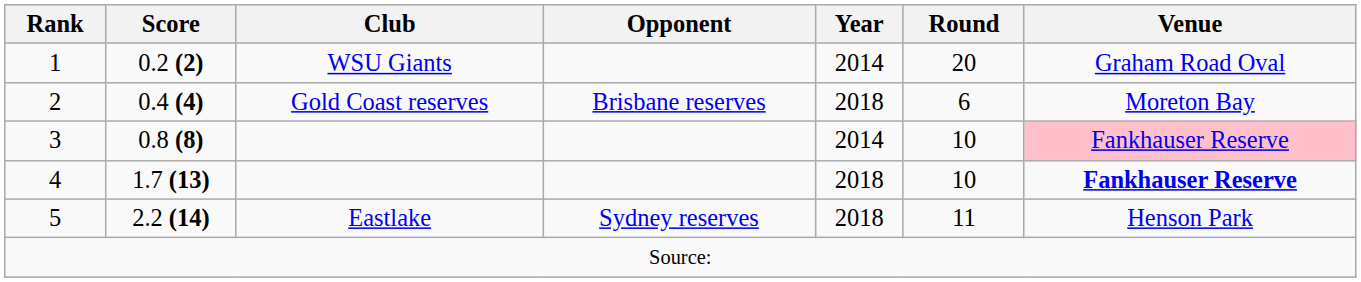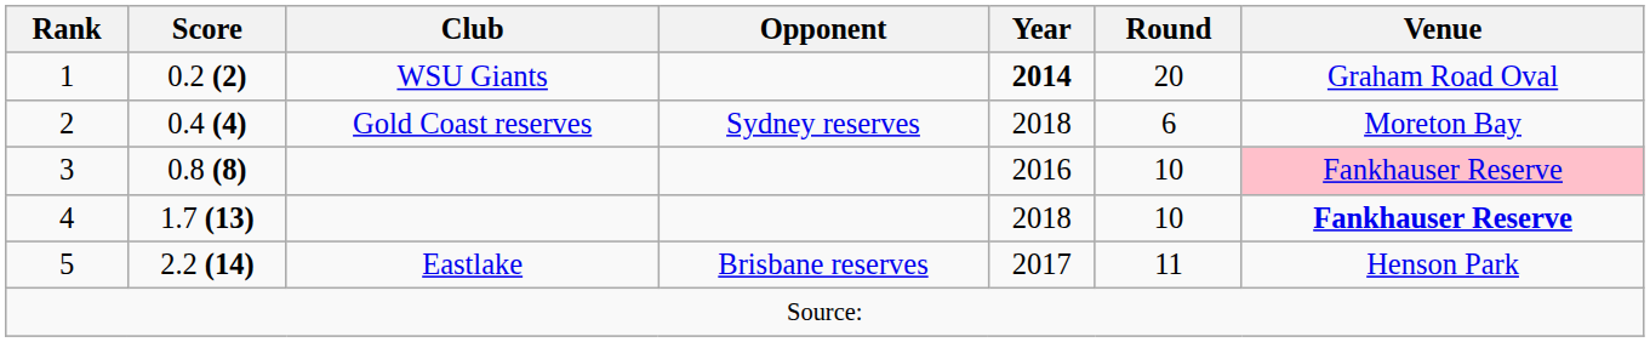1 | Year: normal -> bold
2 | Opponent: Brisbane reserves -> Sydney reserves
3 | Year: 2014 -> 2016
5 | Opponent: Sydney reserves -> Brisbane reserves
5 | Year: 2018 -> 2017
